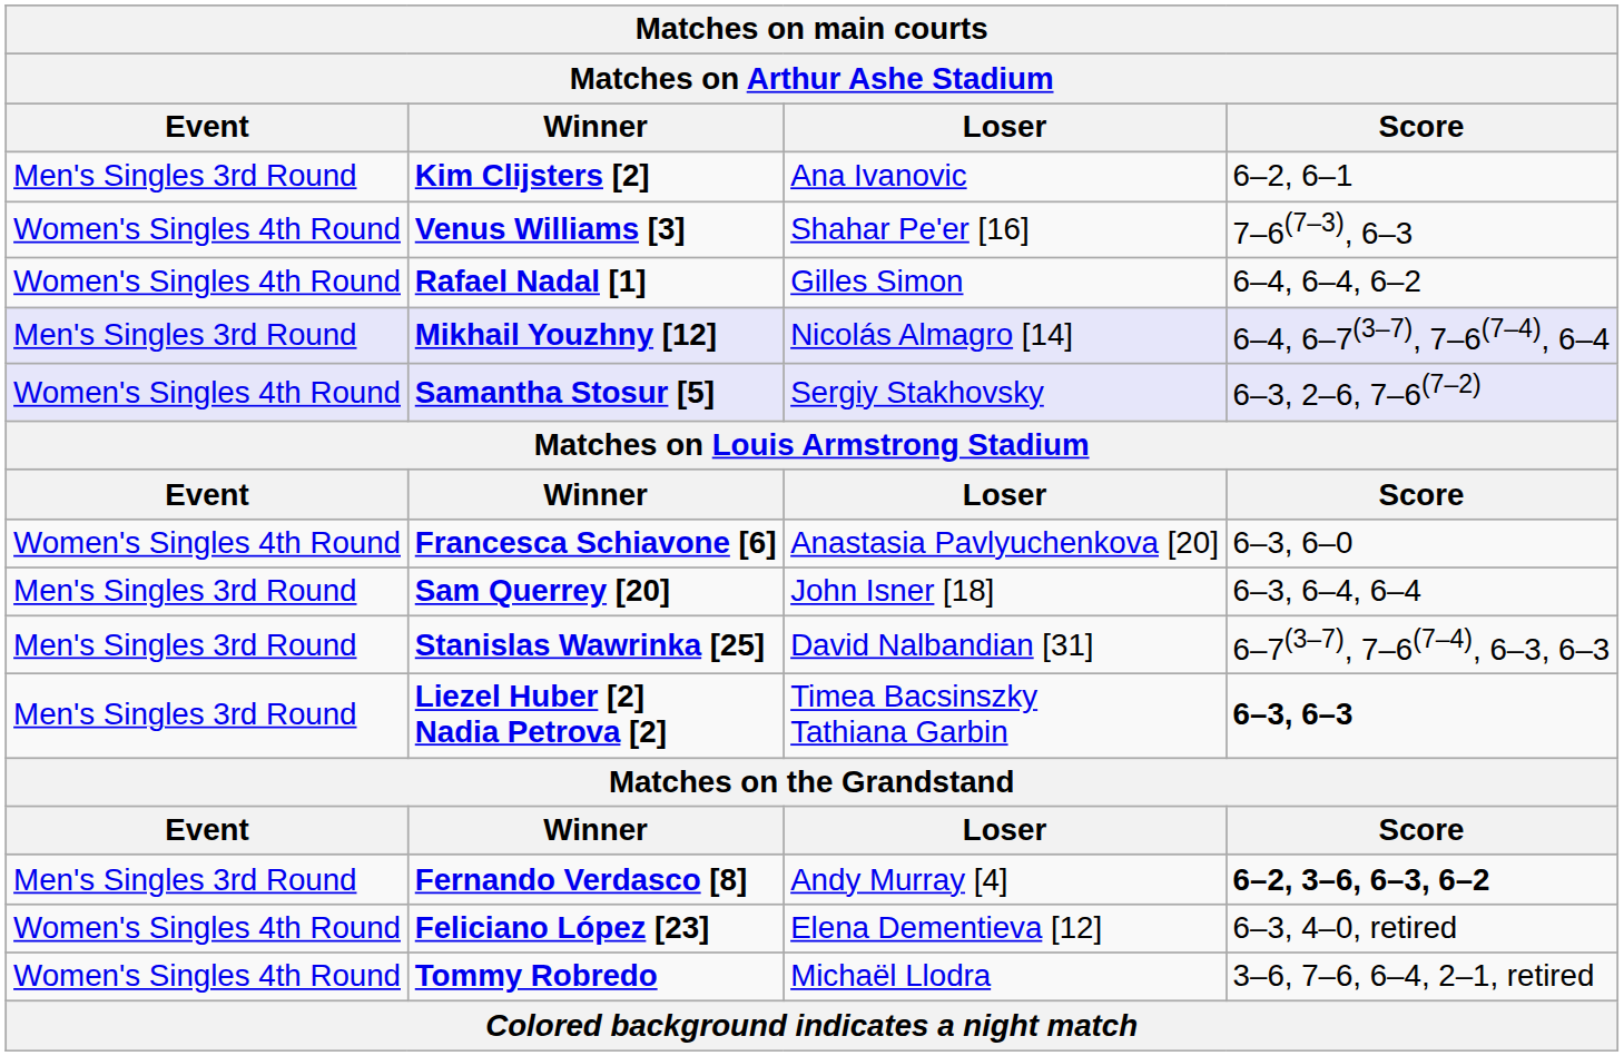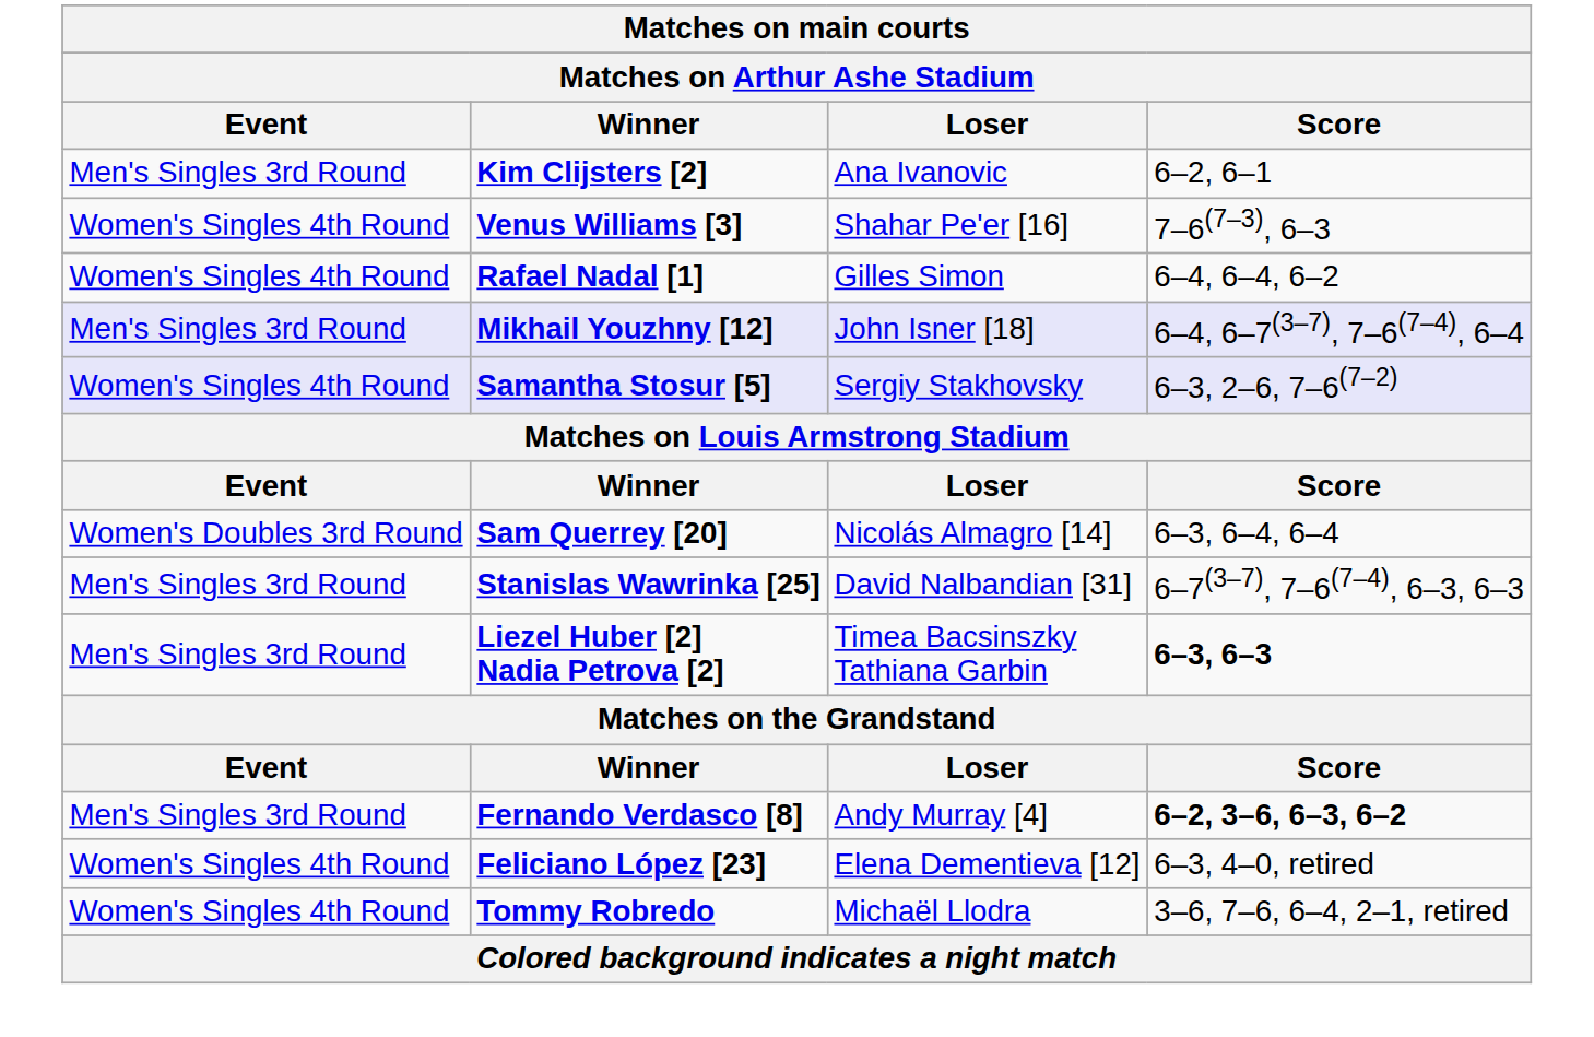Mikhail Youzhny [12] | Loser: Nicolás Almagro [14] -> John Isner [18]
- row: Women's Singles 4th Round | Francesca Schiavone [6] | Anastasia Pavlyuchenkova [20] | 6–3, 6–0
Sam Querrey [20] | Event: Men's Singles 3rd Round -> Women's Doubles 3rd Round
Sam Querrey [20] | Loser: John Isner [18] -> Nicolás Almagro [14]
